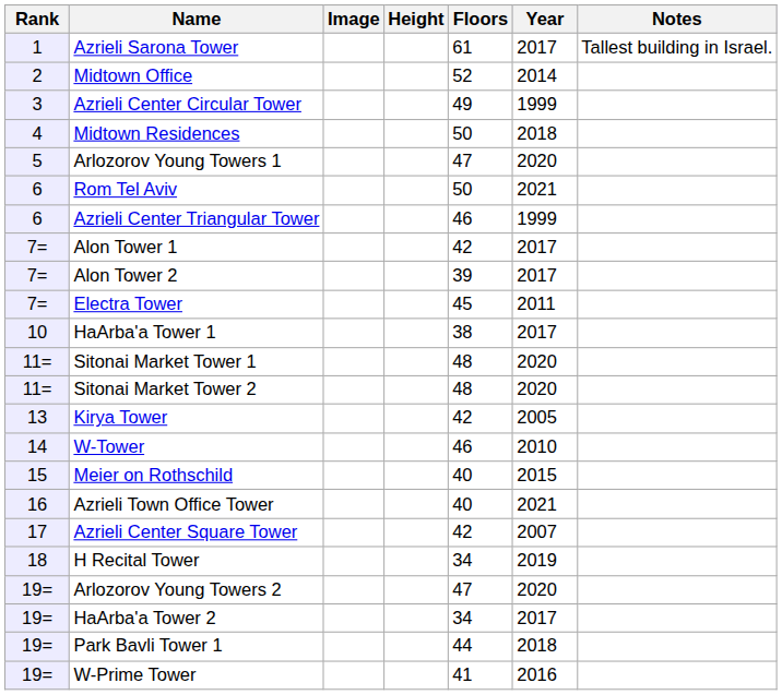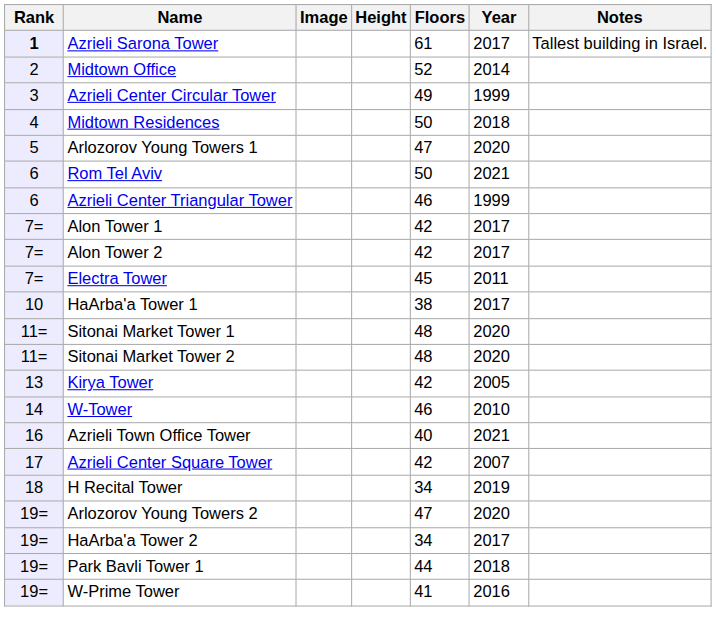Azrieli Sarona Tower | Rank: normal -> bold
Alon Tower 2 | Floors: 39 -> 42
- row: 15 | Meier on Rothschild | 40 | 2015
